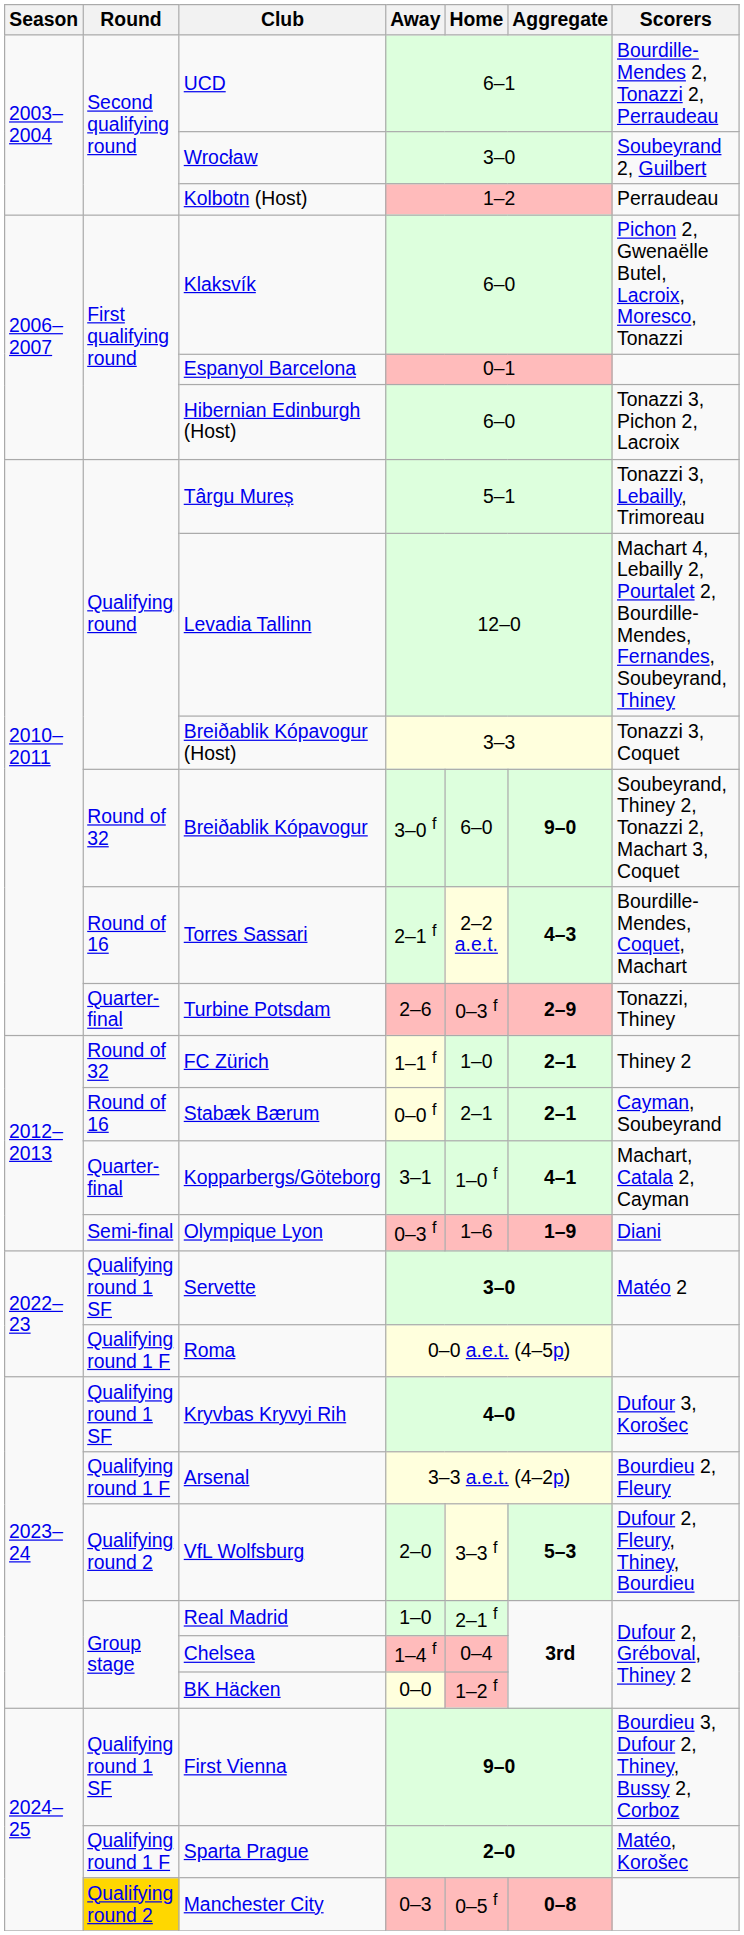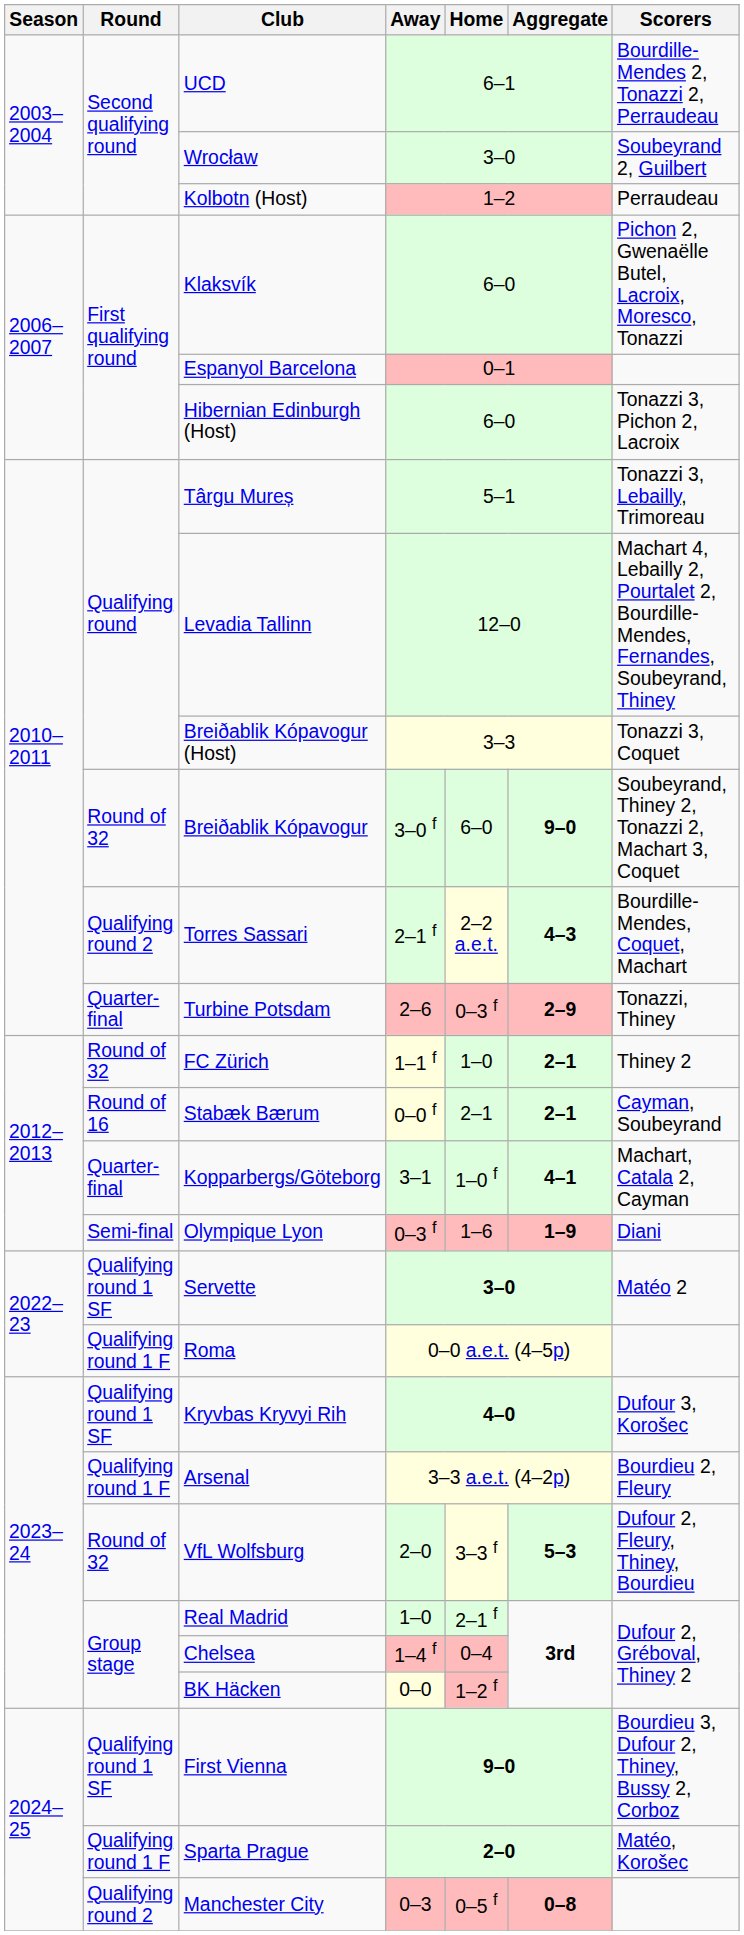Torres Sassari | Round: Round of 16 -> Qualifying round 2
VfL Wolfsburg | Round: Qualifying round 2 -> Round of 32
Manchester City | Round: gold background -> no background
